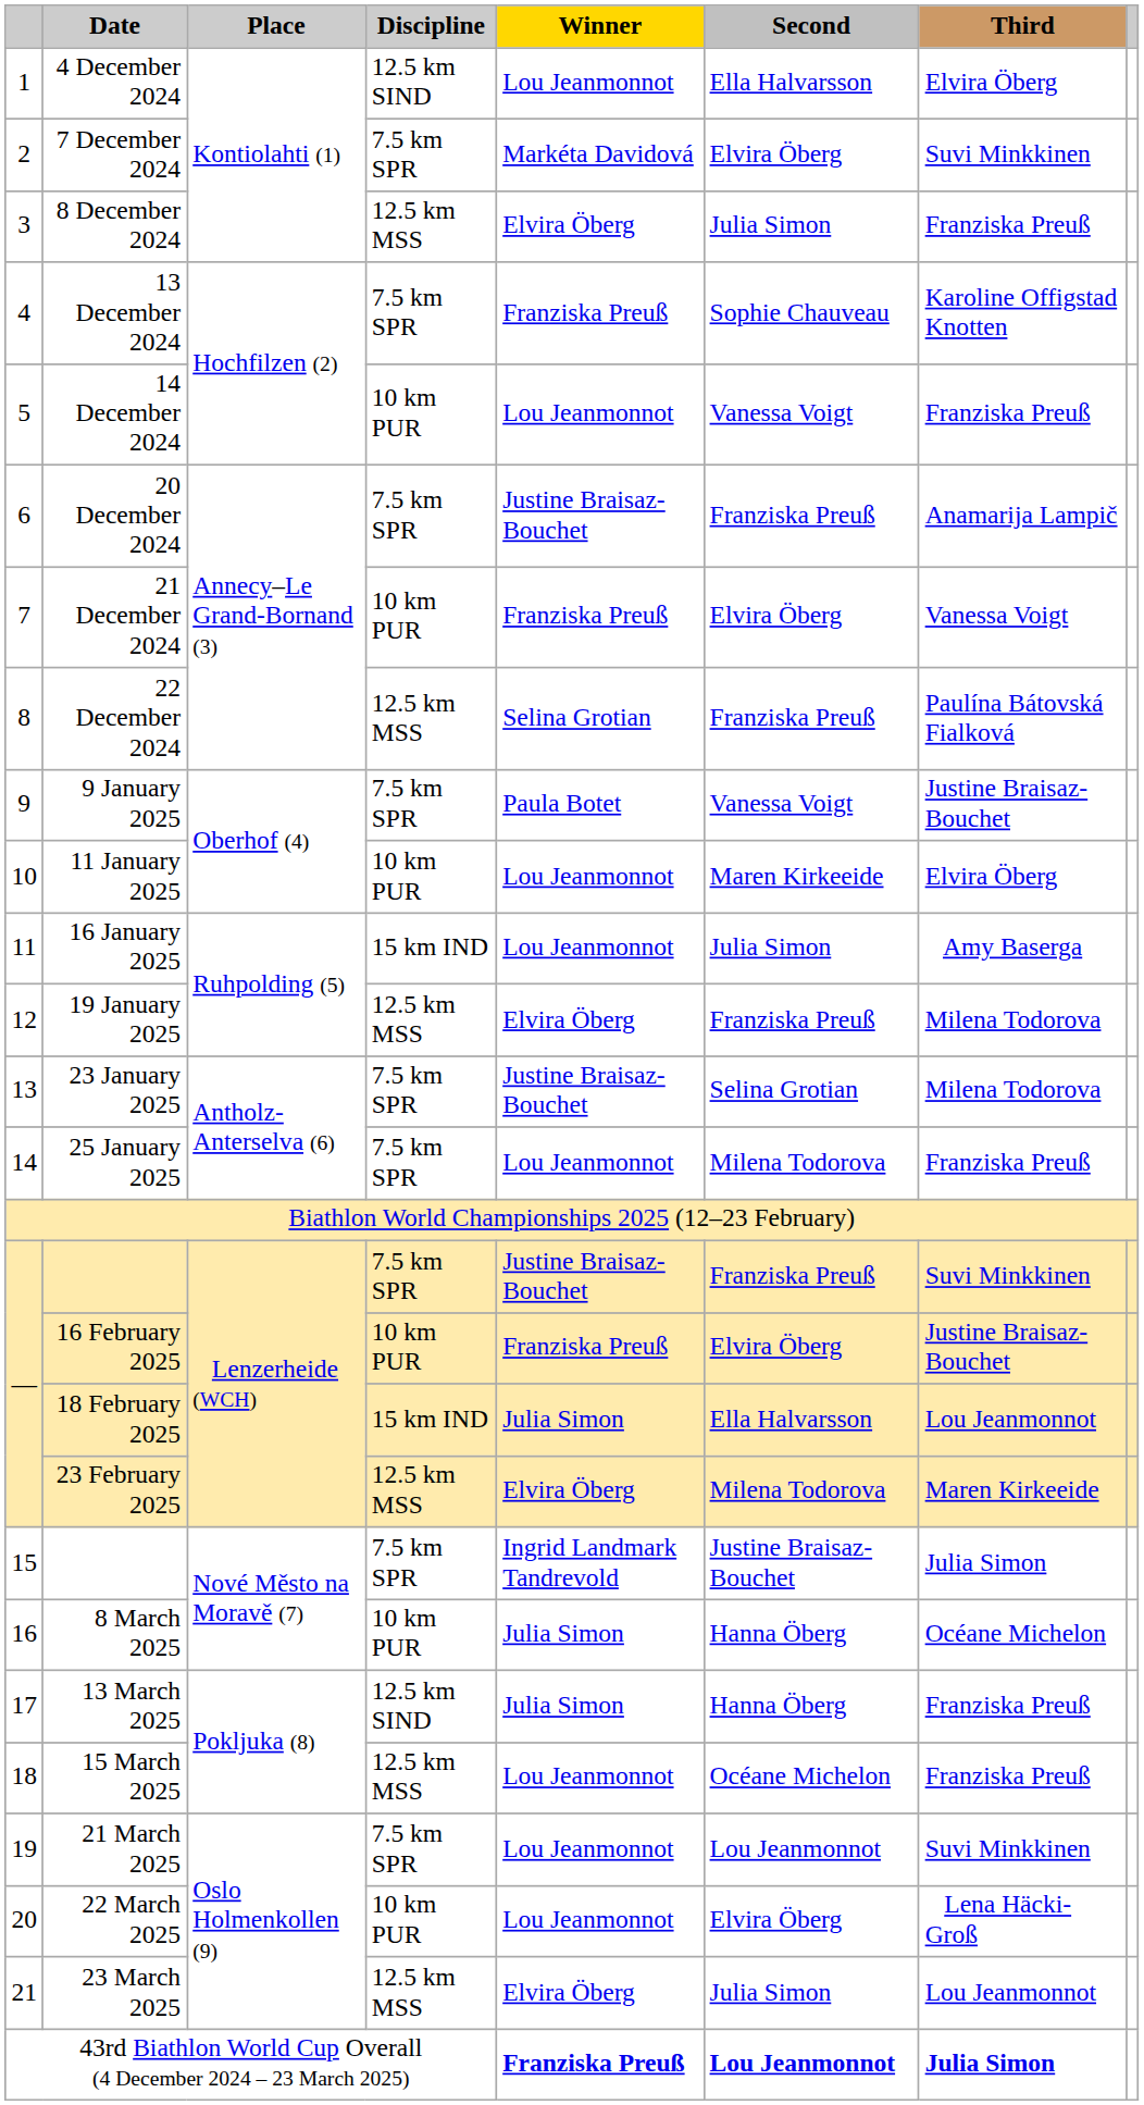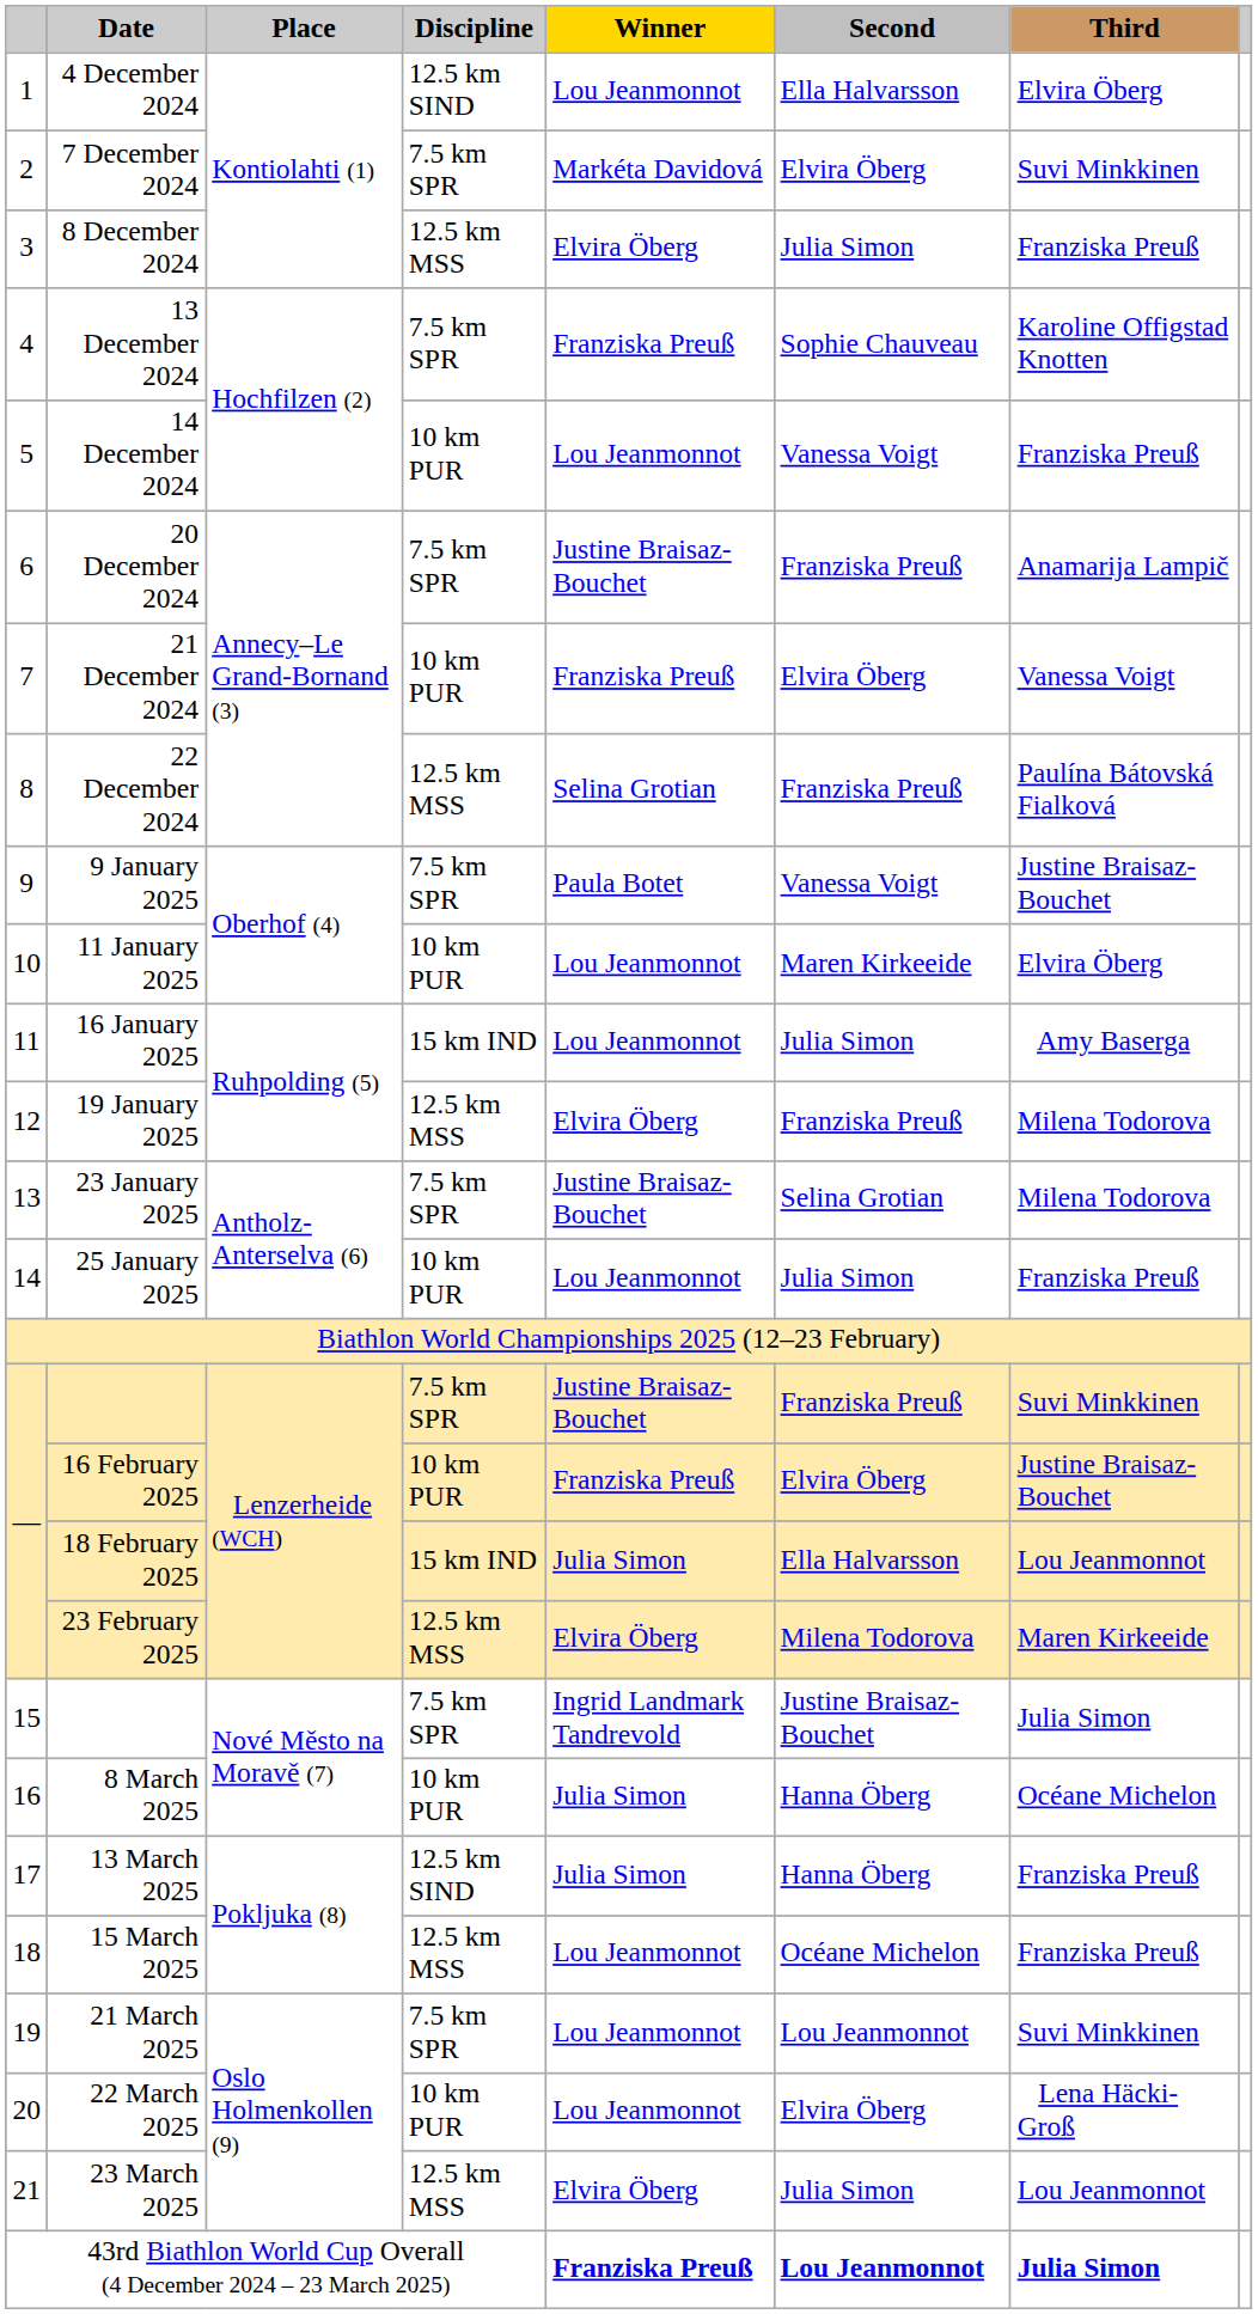25 January 2025 | Discipline: 7.5 km SPR -> 10 km PUR
25 January 2025 | Second: Milena Todorova -> Julia Simon
